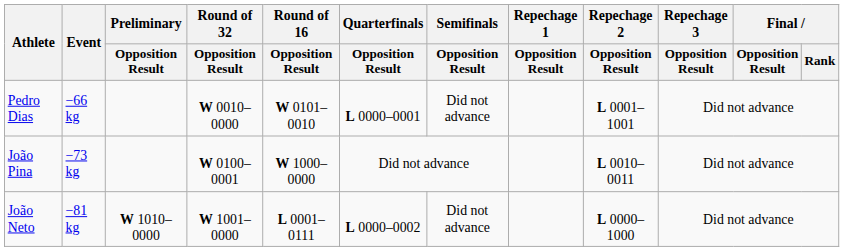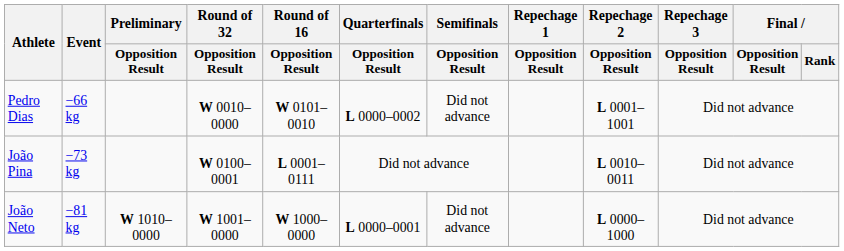Pedro Dias | Quarterfinals / Opposition Result: L 0000–0001 -> L 0000–0002
João Pina | Round of 16 / Opposition Result: W 1000–0000 -> L 0001–0111
João Neto | Round of 16 / Opposition Result: L 0001–0111 -> W 1000–0000
João Neto | Quarterfinals / Opposition Result: L 0000–0002 -> L 0000–0001
